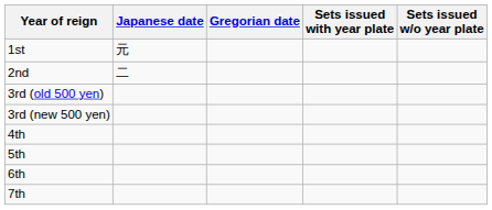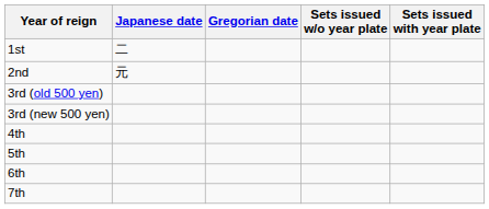columns swapped: Sets issued with year plate <-> Sets issued w/o year plate
1st | Japanese date: 元 -> 二
2nd | Japanese date: 二 -> 元
